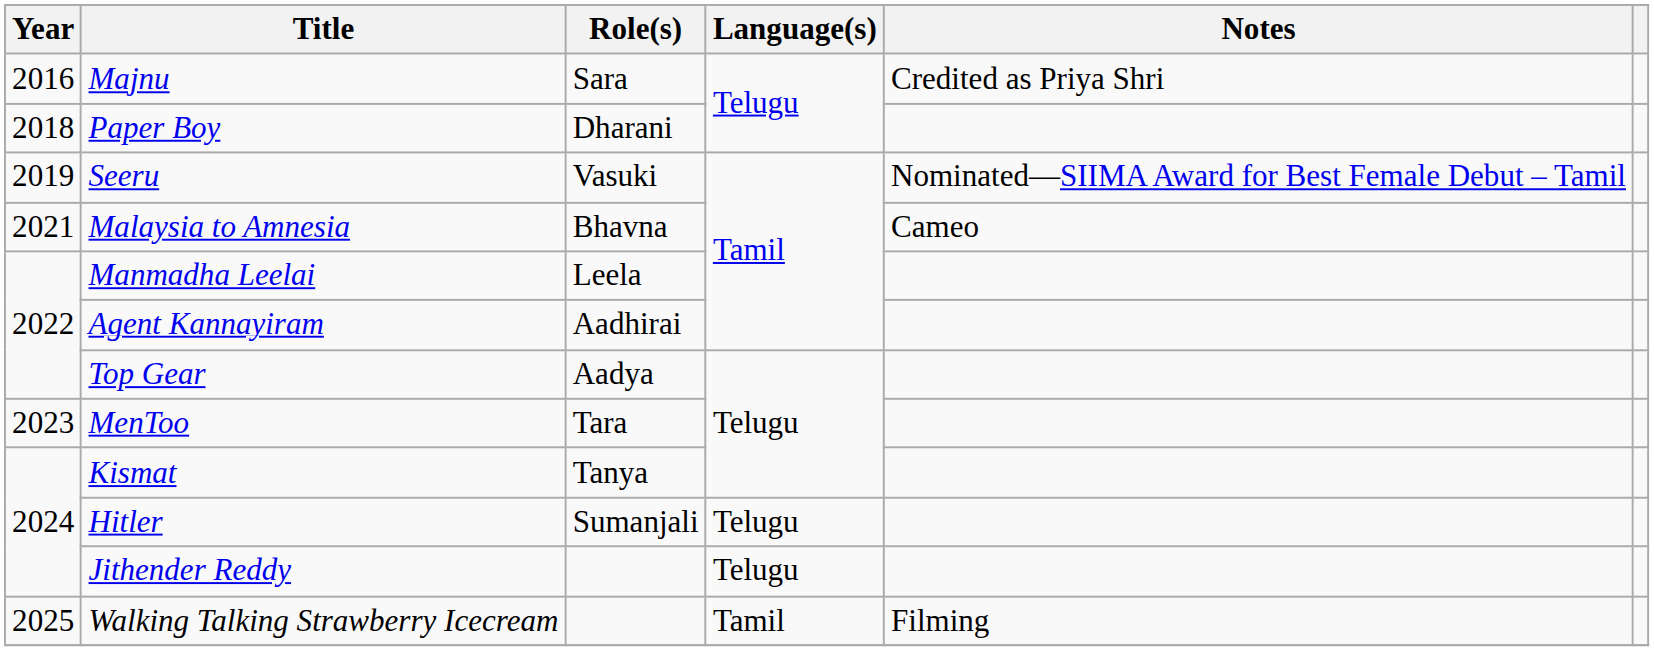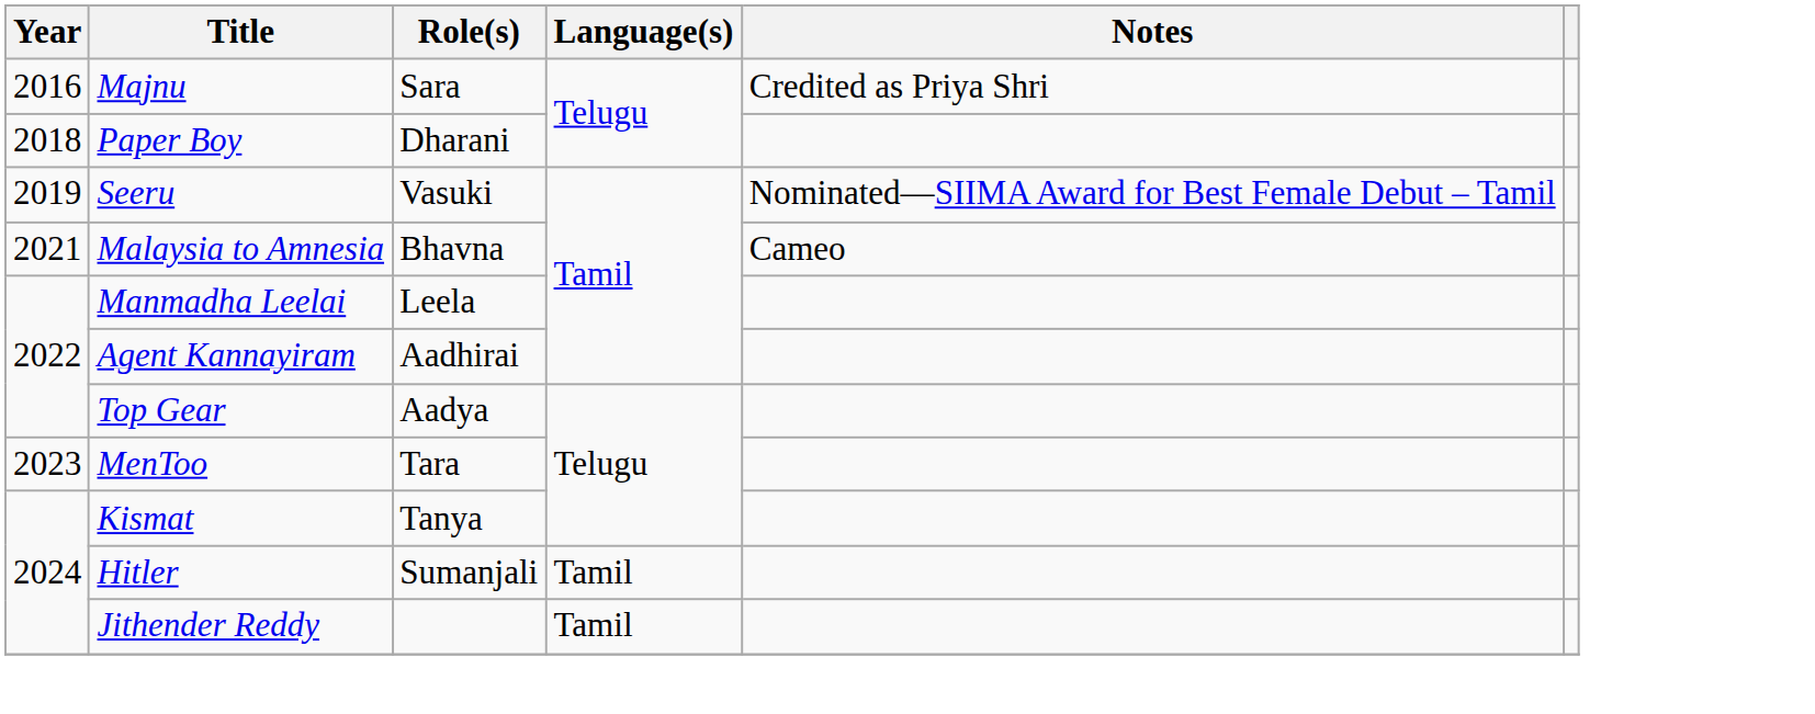Hitler | Language(s): Telugu -> Tamil
Jithender Reddy | Language(s): Telugu -> Tamil
- row: 2025 | Walking Talking Strawberry Icecream | Tamil | Filming
